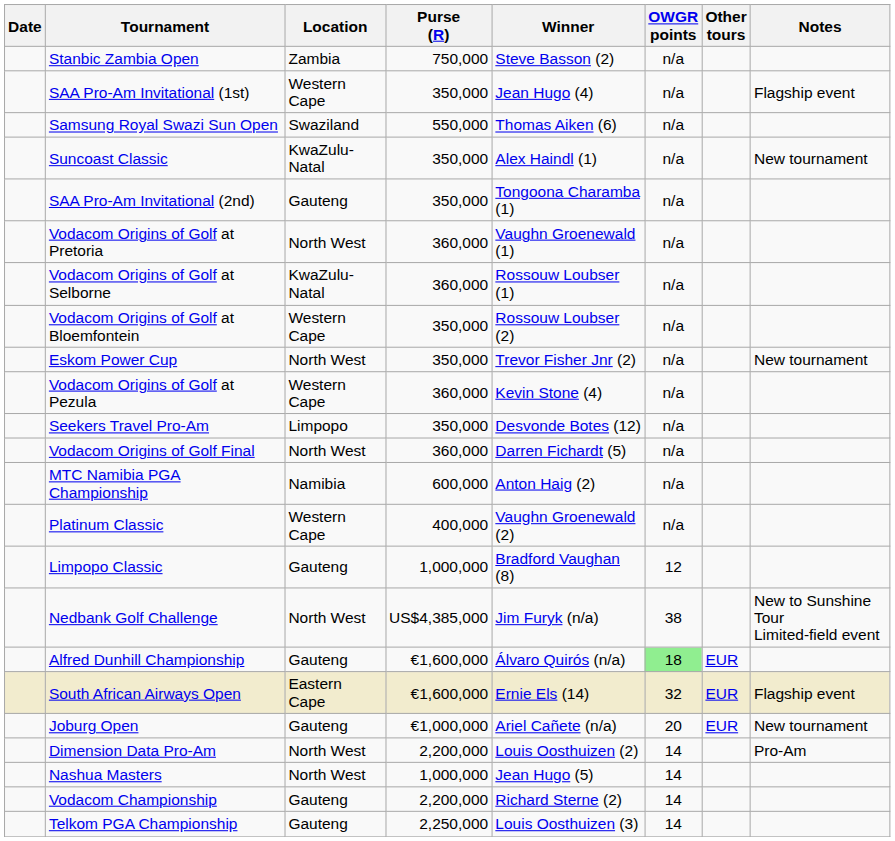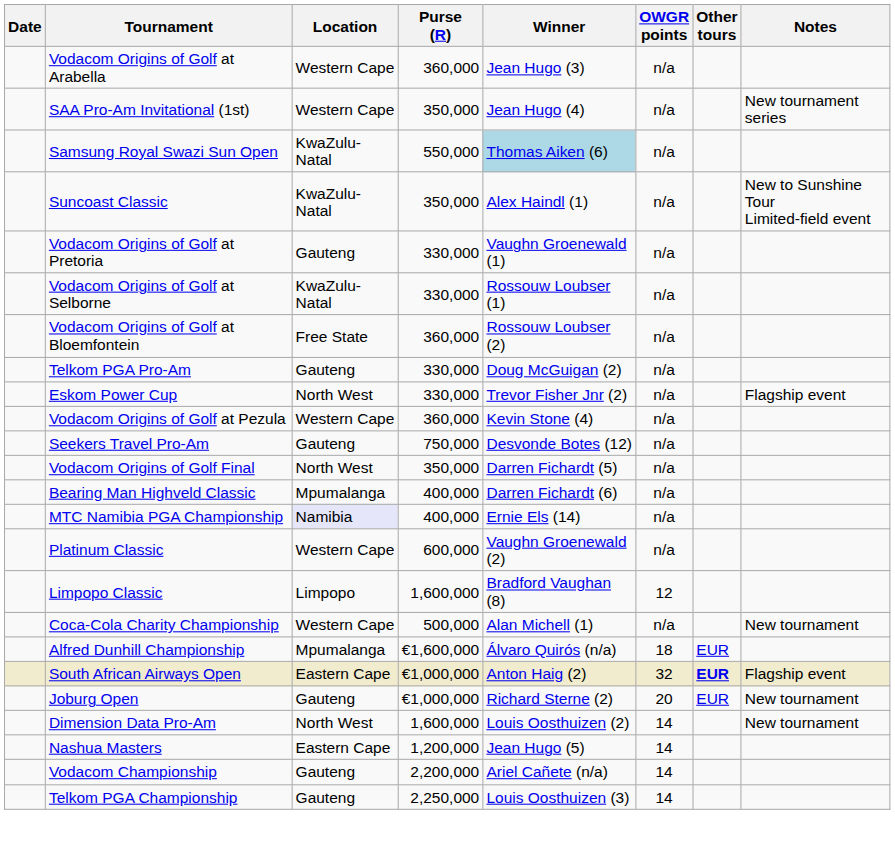- row: Stanbic Zambia Open | Zambia | 750,000 | Steve Basson (2) | n/a
+ row: Vodacom Origins of Golf at Arabella | Western Cape | 360,000 | Jean Hugo (3) | n/a
SAA Pro-Am Invitational (1st) | Notes: Flagship event -> New tournament series
Samsung Royal Swazi Sun Open | Location: Swaziland -> KwaZulu-Natal
Samsung Royal Swazi Sun Open | Winner: no background -> lightblue background
Suncoast Classic | Notes: New tournament -> New to Sunshine Tour Limited-field event
- row: SAA Pro-Am Invitational (2nd) | Gauteng | 350,000 | Tongoona Charamba (1) | n/a
Vodacom Origins of Golf at Pretoria | Location: North West -> Gauteng
Vodacom Origins of Golf at Pretoria | Purse (R): 360,000 -> 330,000
Vodacom Origins of Golf at Selborne | Purse (R): 360,000 -> 330,000
Vodacom Origins of Golf at Bloemfontein | Location: Western Cape -> Free State
Vodacom Origins of Golf at Bloemfontein | Purse (R): 350,000 -> 360,000
+ row: Telkom PGA Pro-Am | Gauteng | 330,000 | Doug McGuigan (2) | n/a
Eskom Power Cup | Purse (R): 350,000 -> 330,000
Eskom Power Cup | Notes: New tournament -> Flagship event
Seekers Travel Pro-Am | Location: Limpopo -> Gauteng
Seekers Travel Pro-Am | Purse (R): 350,000 -> 750,000
Vodacom Origins of Golf Final | Purse (R): 360,000 -> 350,000
+ row: Bearing Man Highveld Classic | Mpumalanga | 400,000 | Darren Fichardt (6) | n/a
MTC Namibia PGA Championship | Location: no background -> lavender background
MTC Namibia PGA Championship | Purse (R): 600,000 -> 400,000
MTC Namibia PGA Championship | Winner: Anton Haig (2) -> Ernie Els (14)
Platinum Classic | Purse (R): 400,000 -> 600,000
Limpopo Classic | Location: Gauteng -> Limpopo
Limpopo Classic | Purse (R): 1,000,000 -> 1,600,000
+ row: Coca-Cola Charity Championship | Western Cape | 500,000 | Alan Michell (1) | n/a | New tournament
- row: Nedbank Golf Challenge | North West | US$4,385,000 | Jim Furyk (n/a) | 38 | New to Sunshine Tour Limited-field event
Alfred Dunhill Championship | Location: Gauteng -> Mpumalanga
Alfred Dunhill Championship | OWGR points: lightgreen background -> no background
South African Airways Open | Purse (R): €1,600,000 -> €1,000,000
South African Airways Open | Winner: Ernie Els (14) -> Anton Haig (2)
South African Airways Open | Other tours: normal -> bold
Joburg Open | Winner: Ariel Cañete (n/a) -> Richard Sterne (2)
Dimension Data Pro-Am | Purse (R): 2,200,000 -> 1,600,000
Dimension Data Pro-Am | Notes: Pro-Am -> New tournament
Nashua Masters | Location: North West -> Eastern Cape
Nashua Masters | Purse (R): 1,000,000 -> 1,200,000
Vodacom Championship | Winner: Richard Sterne (2) -> Ariel Cañete (n/a)
